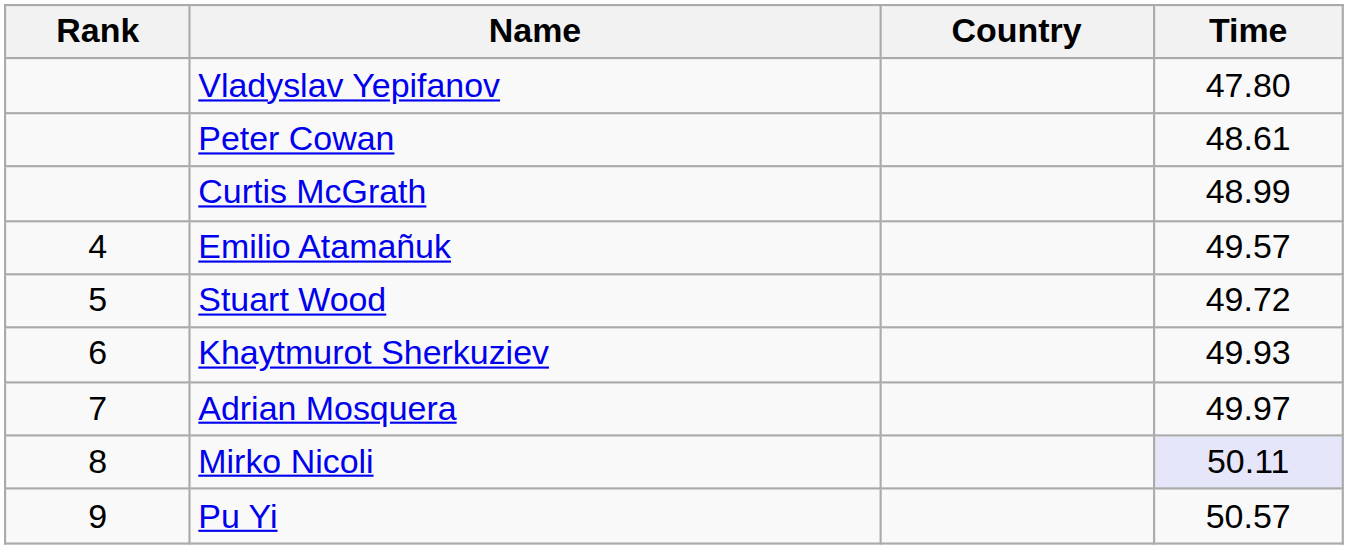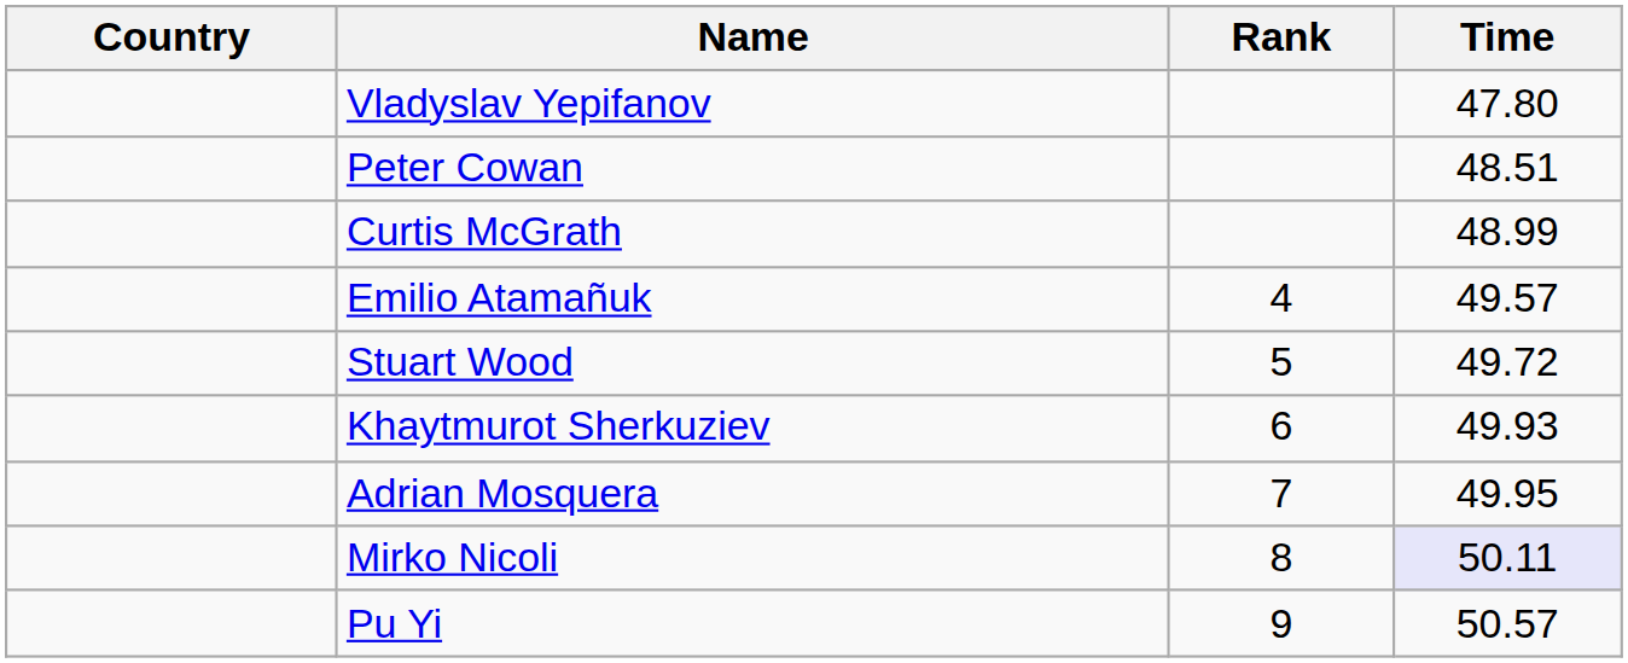columns swapped: Rank <-> Country
Peter Cowan | Time: 48.61 -> 48.51
Adrian Mosquera | Time: 49.97 -> 49.95
